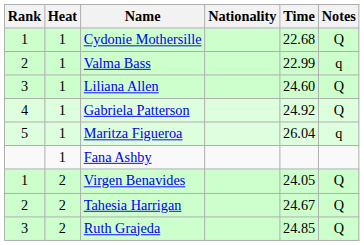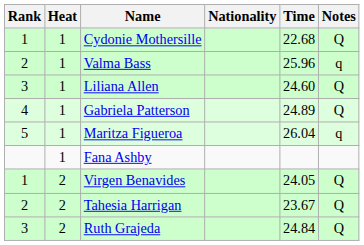Valma Bass | Time: 22.99 -> 25.96
Gabriela Patterson | Time: 24.92 -> 24.89
Tahesia Harrigan | Time: 24.67 -> 23.67
Ruth Grajeda | Time: 24.85 -> 24.84
